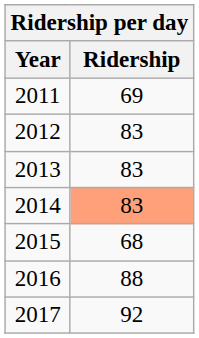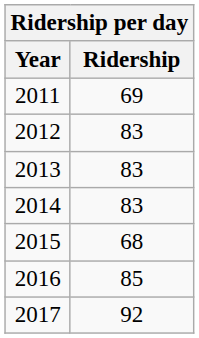2014 | Ridership: lightsalmon background -> no background
2016 | Ridership: 88 -> 85
